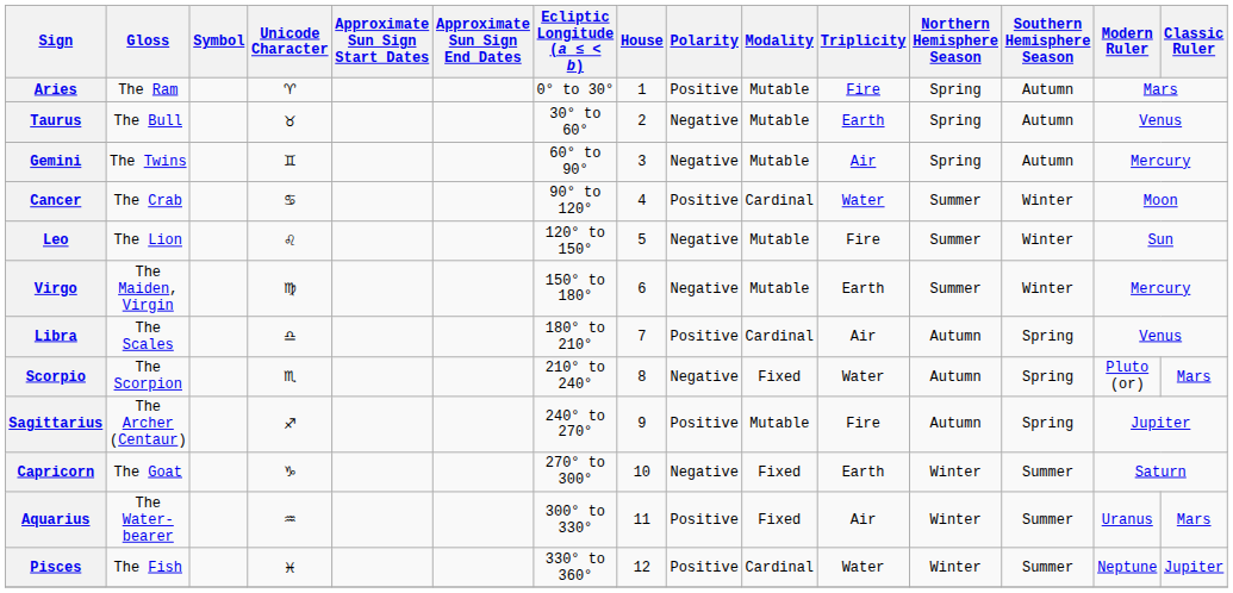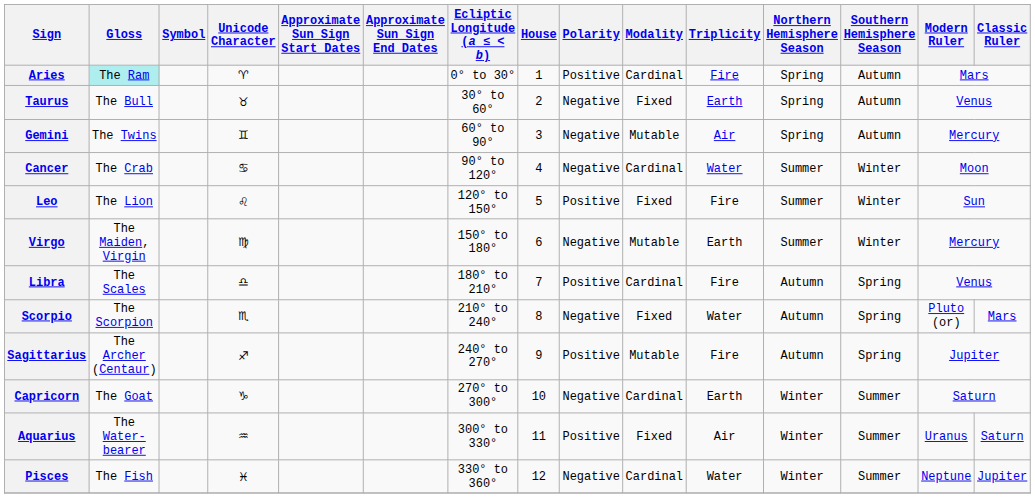Aries | Gloss: no background -> paleturquoise background
Aries | Modality: Mutable -> Cardinal
Taurus | Modality: Mutable -> Fixed
Cancer | Polarity: Positive -> Negative
Leo | Polarity: Negative -> Positive
Leo | Modality: Mutable -> Fixed
Libra | Triplicity: Air -> Fire
Capricorn | Modality: Fixed -> Cardinal
Aquarius | Classic Ruler: Mars -> Saturn
Pisces | Polarity: Positive -> Negative
